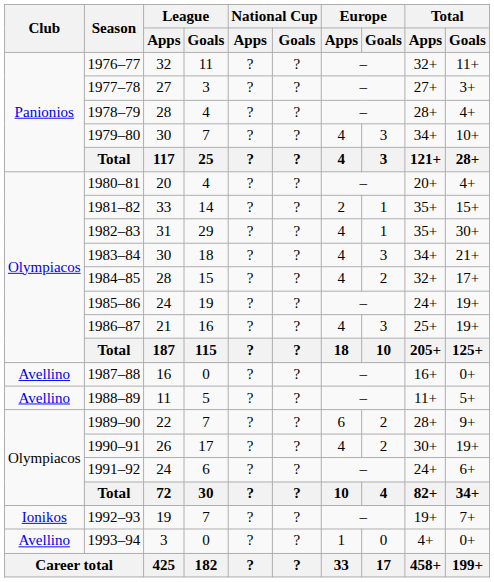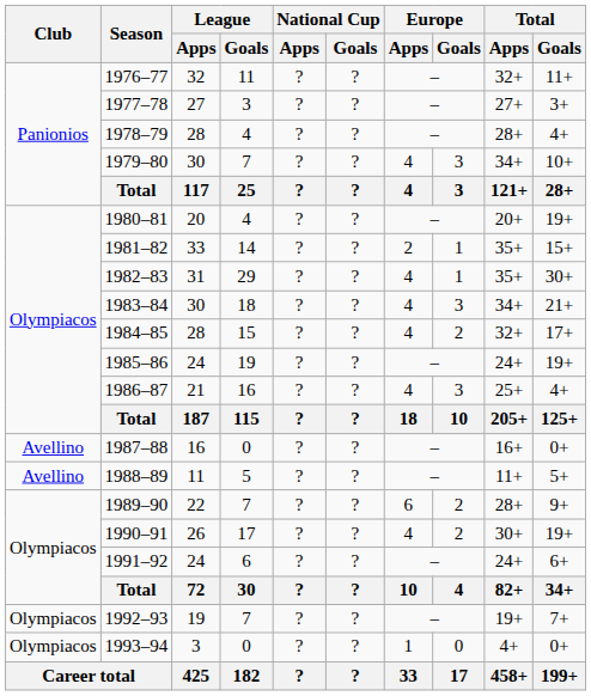1980–81 | Total / Goals: 4+ -> 19+
1986–87 | Total / Goals: 19+ -> 4+
1992–93 | Club: Ionikos -> Olympiacos
1993–94 | Club: Avellino -> Olympiacos
